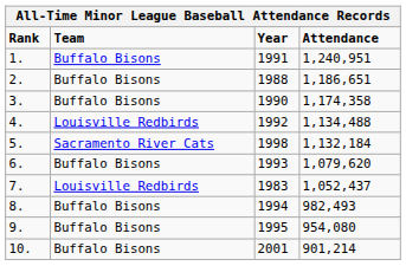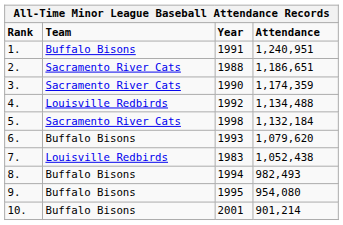2. | Team: Buffalo Bisons -> Sacramento River Cats
3. | Team: Buffalo Bisons -> Sacramento River Cats
3. | Attendance: 1,174,358 -> 1,174,359
7. | Attendance: 1,052,437 -> 1,052,438
